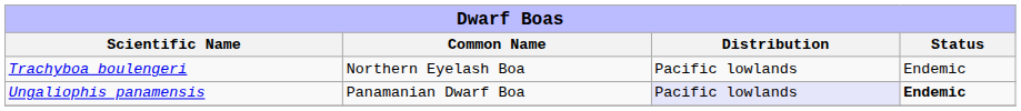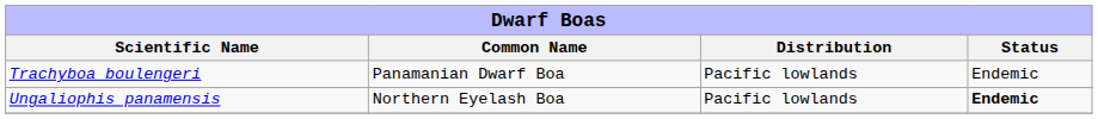Trachyboa boulengeri | column 2: Northern Eyelash Boa -> Panamanian Dwarf Boa
Ungaliophis panamensis | column 2: Panamanian Dwarf Boa -> Northern Eyelash Boa
Ungaliophis panamensis | column 3: lavender background -> no background
